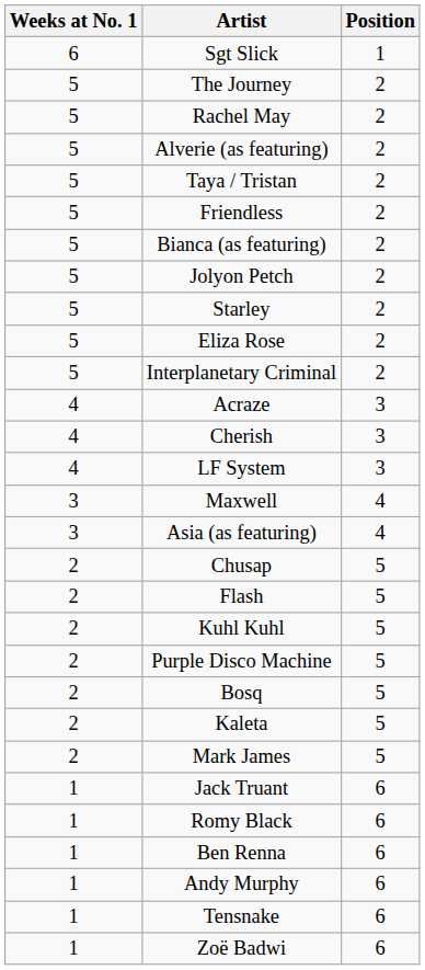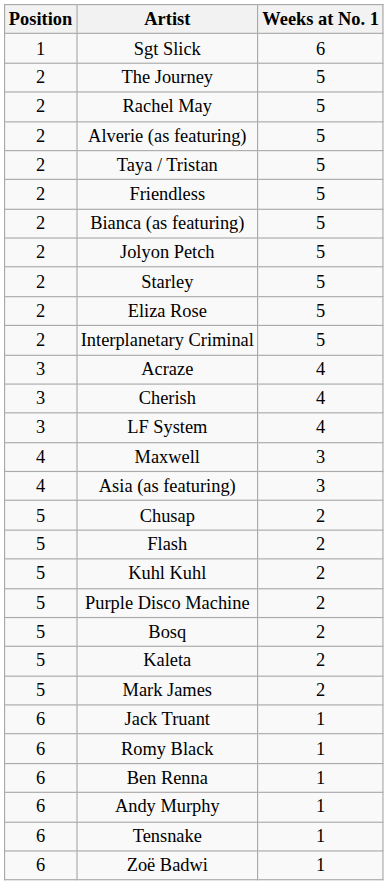columns swapped: Position <-> Weeks at No. 1
